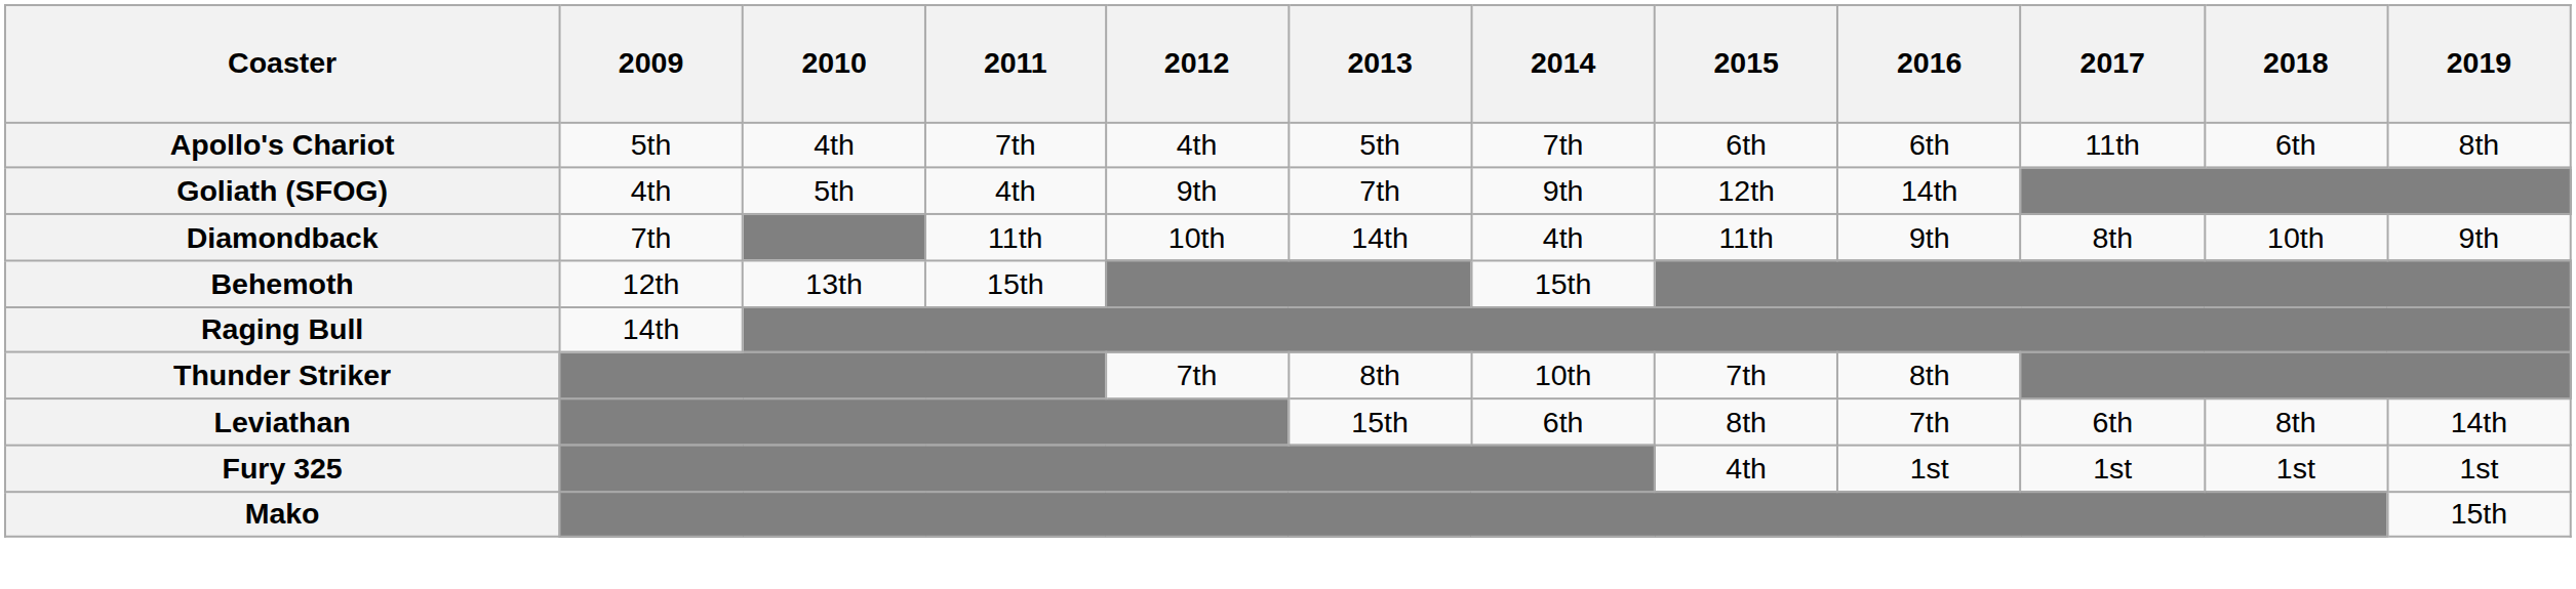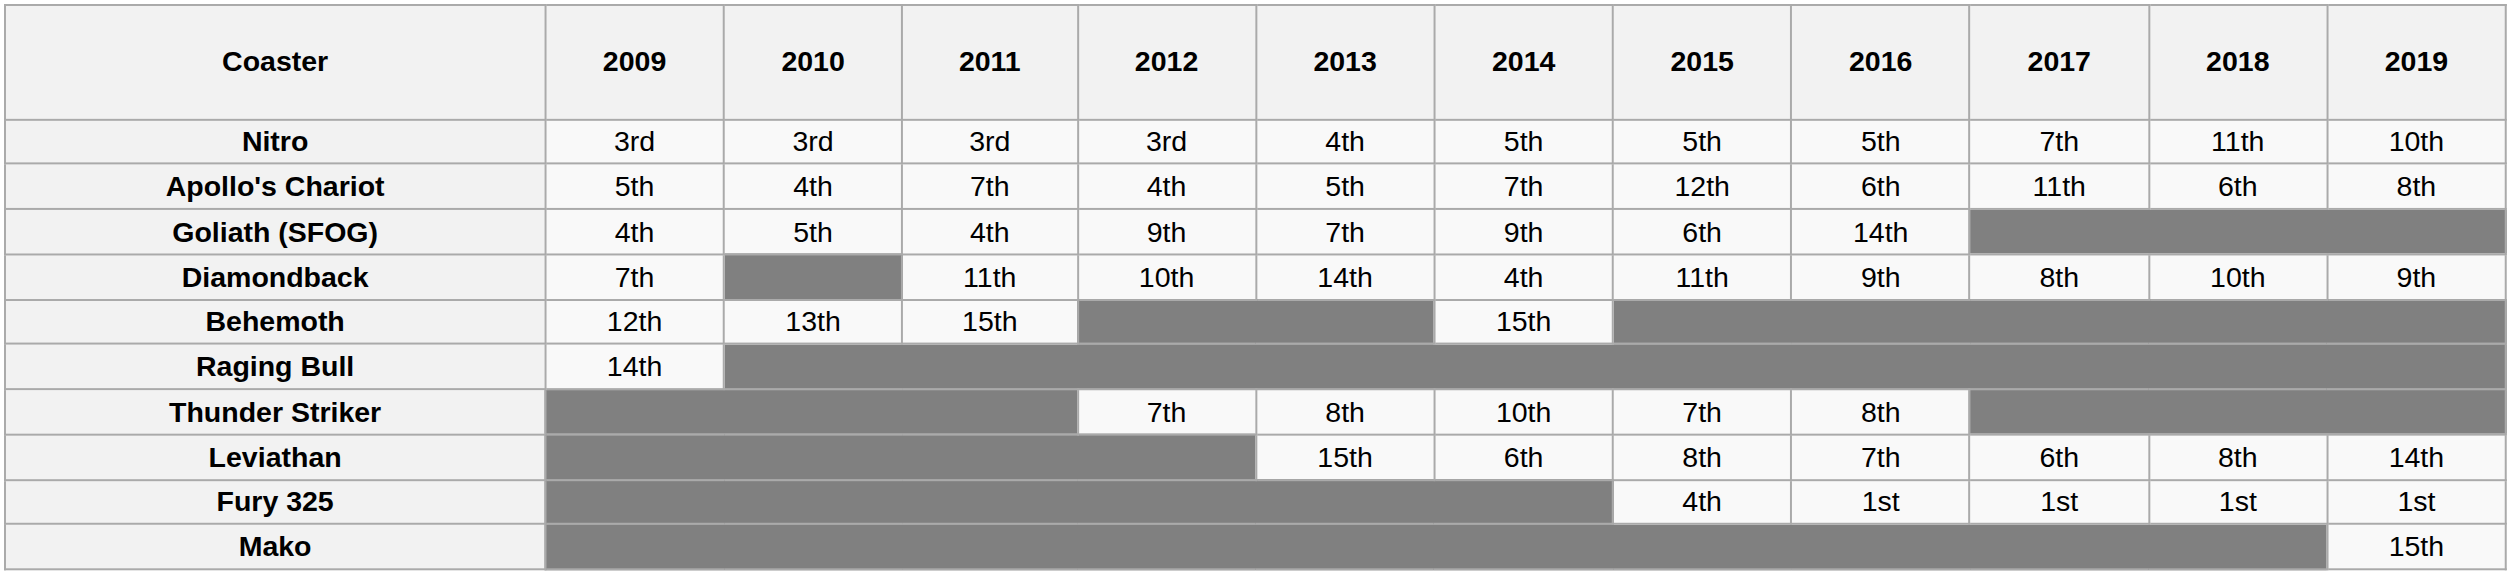+ row: Nitro | 3rd | 3rd | 3rd | 3rd | 4th | 5th | 5th | 5th | 7th | 11th | 10th
Apollo's Chariot | 2015: 6th -> 12th
Goliath (SFOG) | 2015: 12th -> 6th
